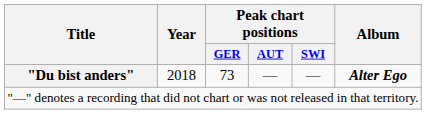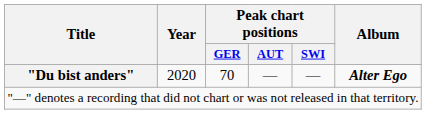"Du bist anders" | Year: 2018 -> 2020
"Du bist anders" | Peak chart positions / GER: 73 -> 70
